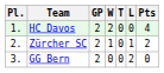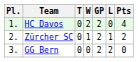columns swapped: GP <-> T
